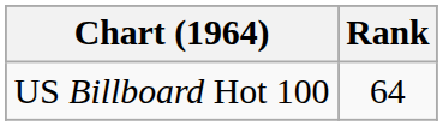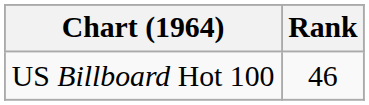US Billboard Hot 100 | Rank: 64 -> 46
